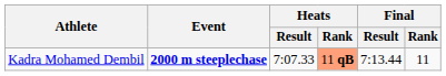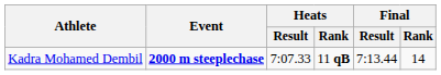Kadra Mohamed Dembil | Heats / Rank: lightsalmon background -> no background
Kadra Mohamed Dembil | Final / Rank: 11 -> 14
